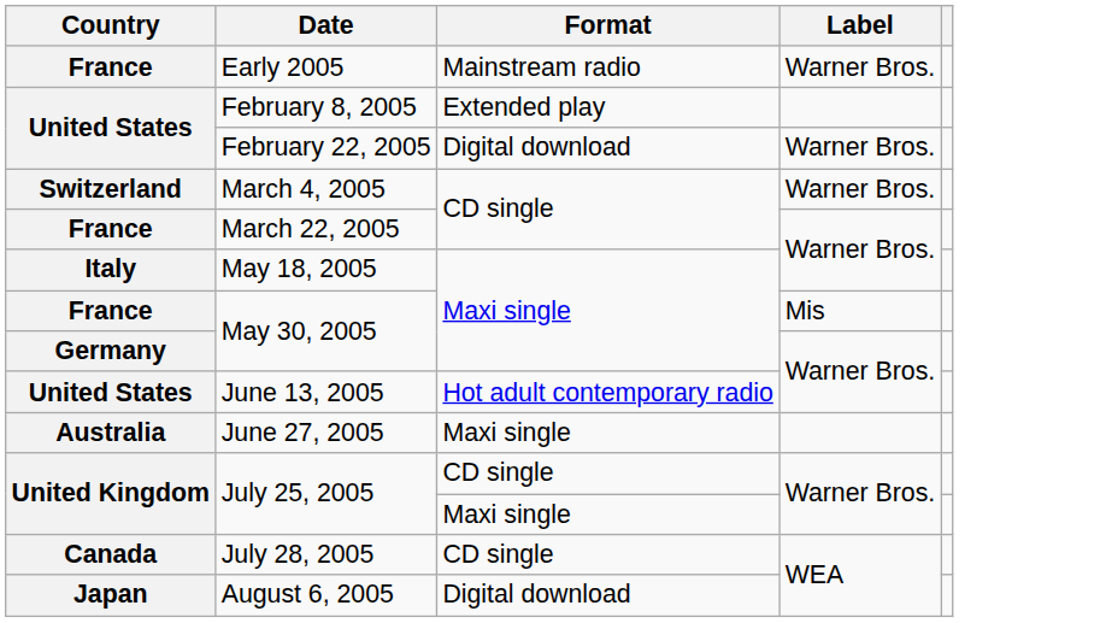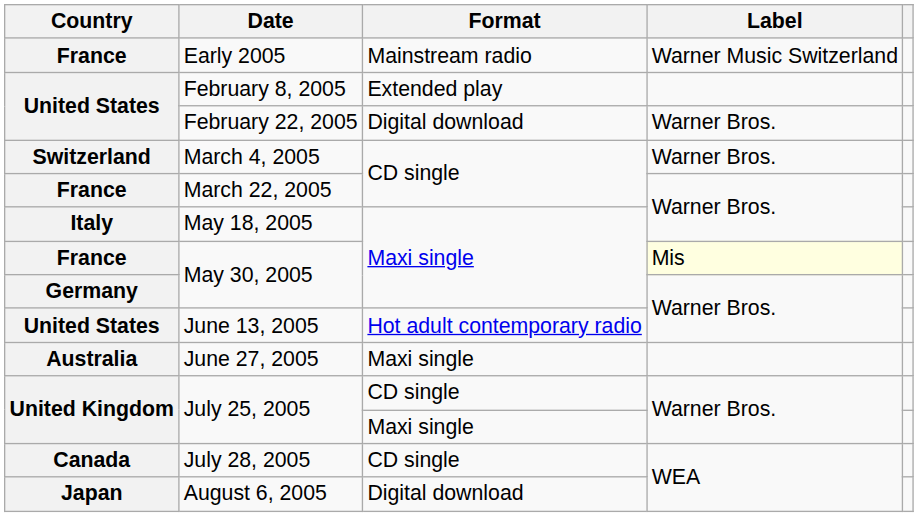Early 2005 | Label: Warner Bros. -> Warner Music Switzerland
France / May 30, 2005 | Label: no background -> lightyellow background
